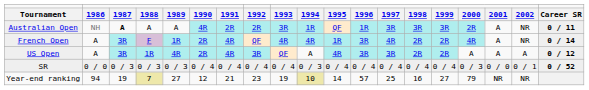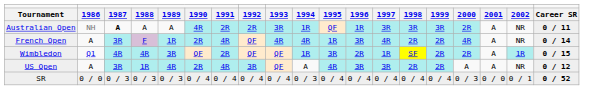+ row: Wimbledon | Q1 | 4R | 4R | 3R | QF | 2R | QF | QF | 1R | 3R | 2R | 1R | SF | 2R | 2R | A | 1R | 0 / 15
US Open | column 18: A -> NR
- row: Year-end ranking | 94 | 19 | 7 | 27 | 12 | 21 | 23 | 19 | 10 | 14 | 57 | 25 | 16 | 27 | 79 | NR | NR
